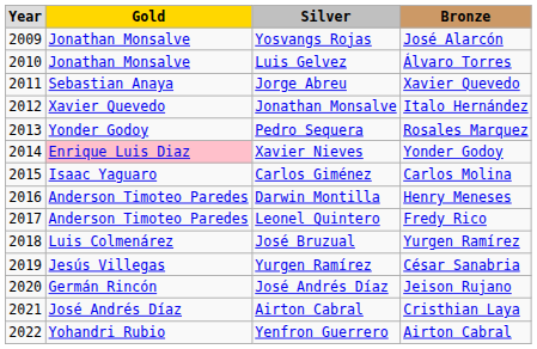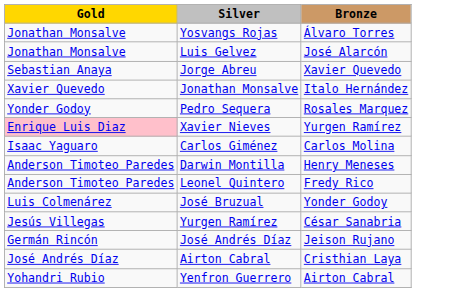- column: Year | 2009 | 2010 | 2011 | 2012 | 2013 | 2014 | 2015 | 2016 | 2017 | 2018 | 2019 | 2020 | 2021 | 2022
Yosvangs Rojas | Bronze: José Alarcón -> Álvaro Torres
Luis Gelvez | Bronze: Álvaro Torres -> José Alarcón
Xavier Nieves | Bronze: Yonder Godoy -> Yurgen Ramírez
José Bruzual | Bronze: Yurgen Ramírez -> Yonder Godoy
